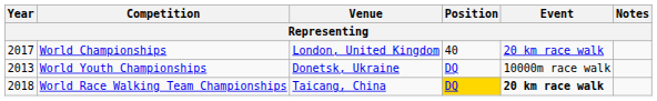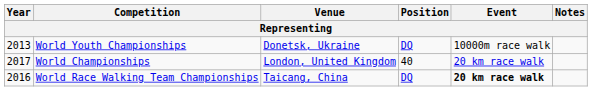rows swapped: World Youth Championships <-> World Championships
World Race Walking Team Championships | Year: 2018 -> 2016
World Race Walking Team Championships | Position: gold background -> no background
